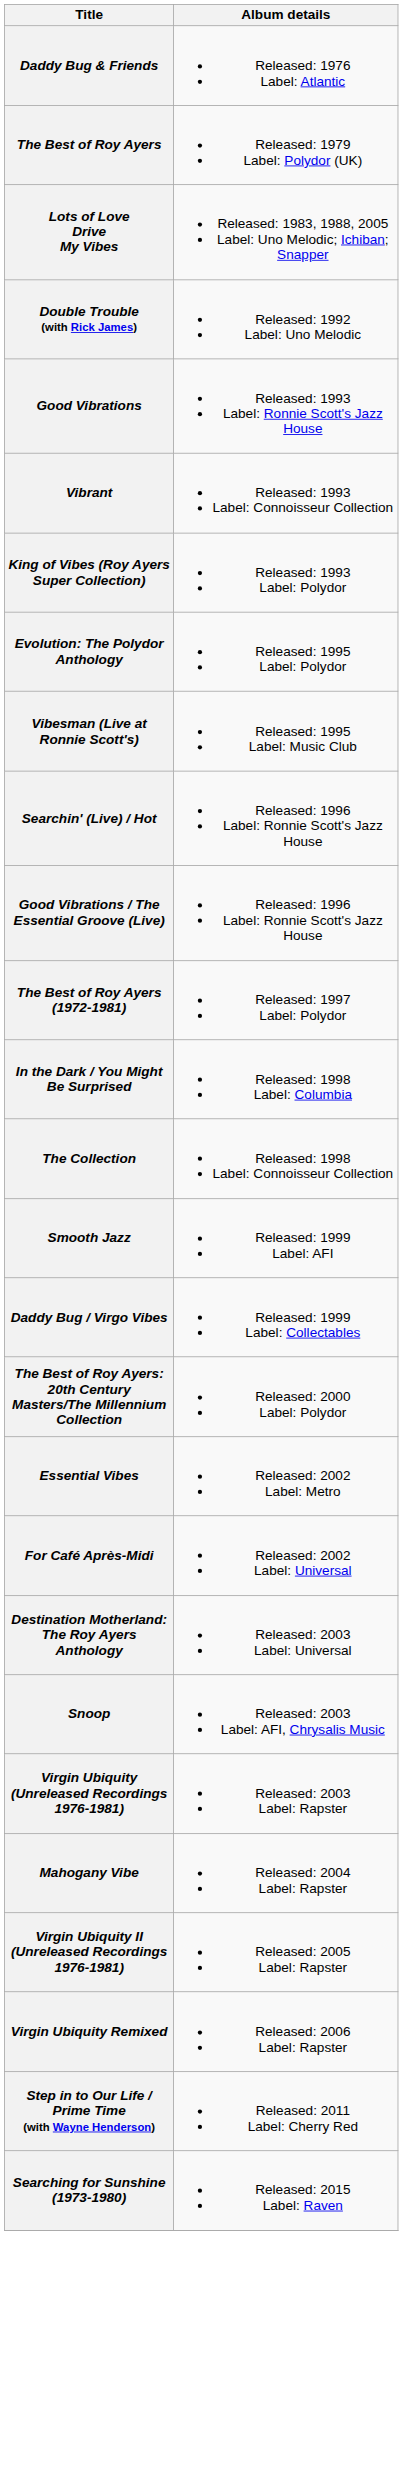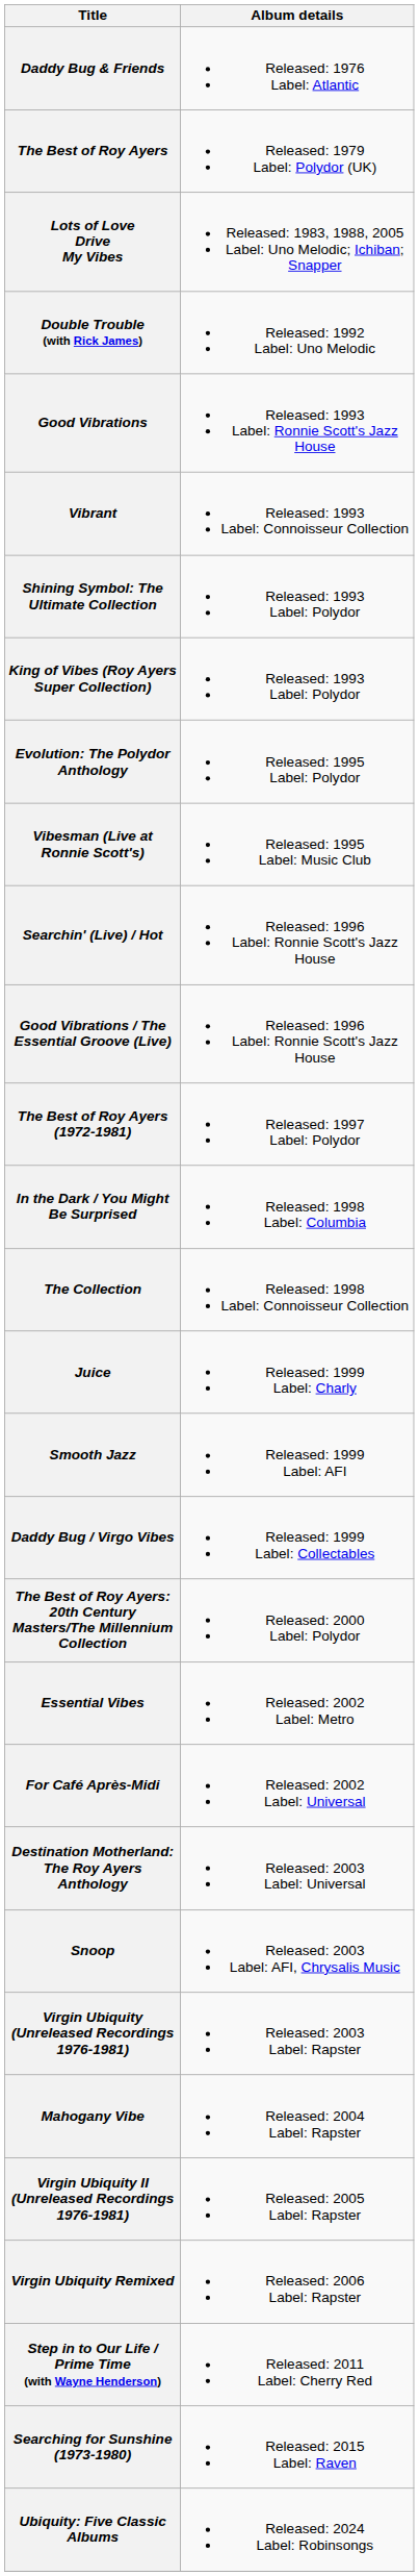+ row: Shining Symbol: The Ultimate Collection | Released: 1993 Label: Polydor
+ row: Juice | Released: 1999 Label: Charly
+ row: Ubiquity: Five Classic Albums | Released: 2024 Label: Robinsongs
